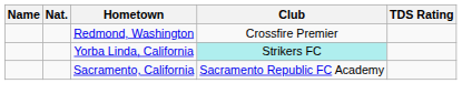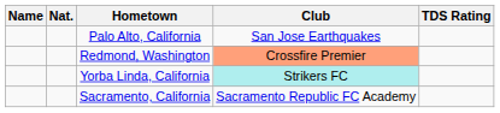+ row: Palo Alto, California | San Jose Earthquakes
Redmond, Washington | Club: no background -> lightsalmon background
